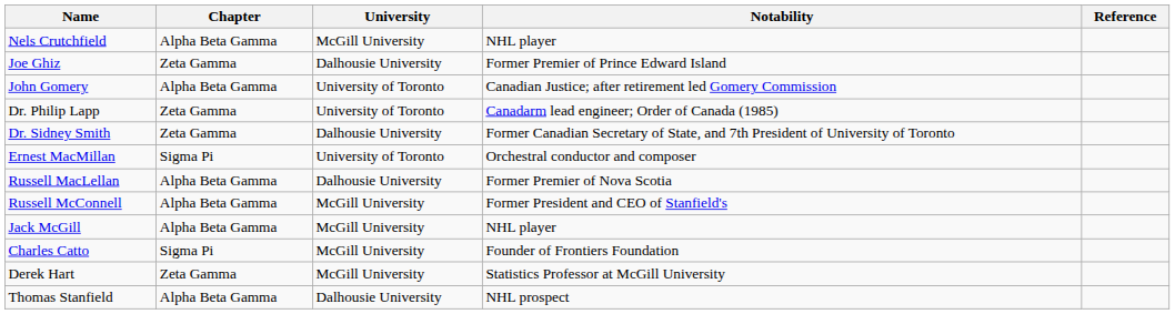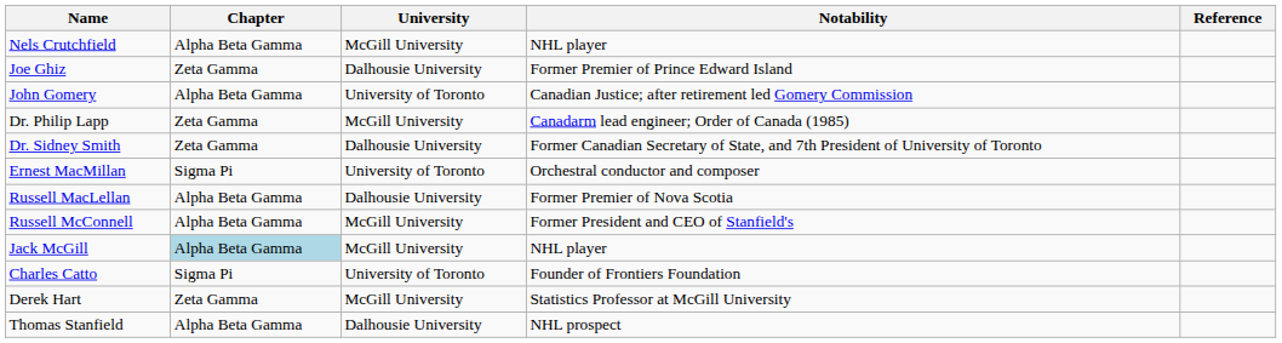Dr. Philip Lapp | University: University of Toronto -> McGill University
Jack McGill | Chapter: no background -> lightblue background
Charles Catto | University: McGill University -> University of Toronto
